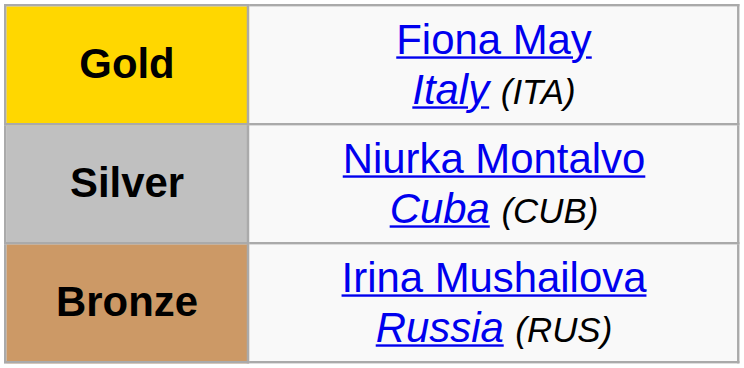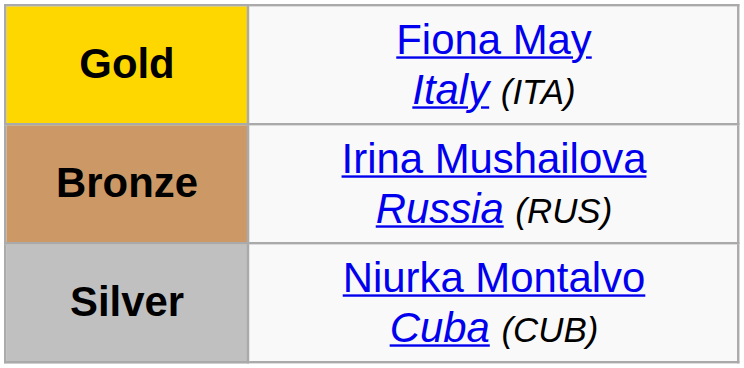rows swapped: Silver <-> Bronze
